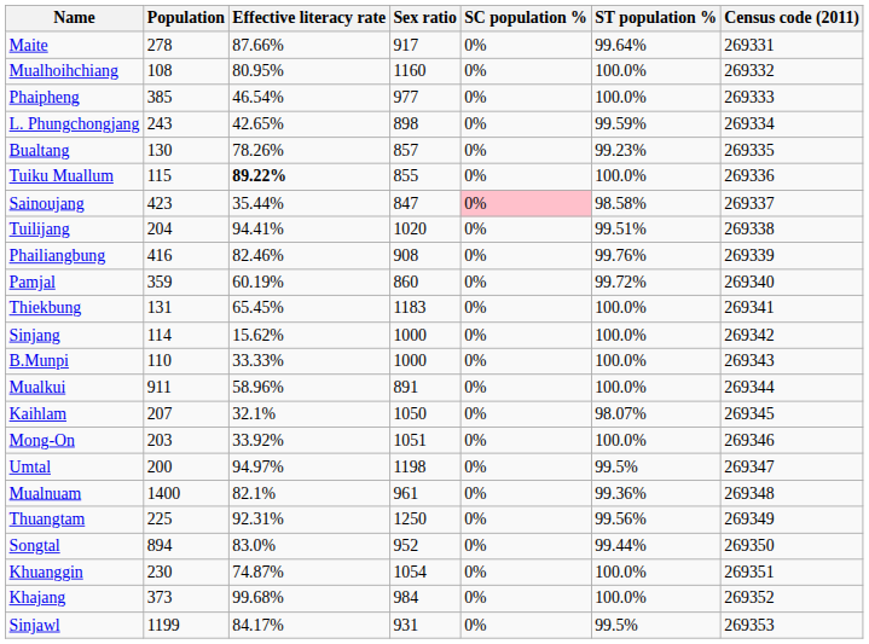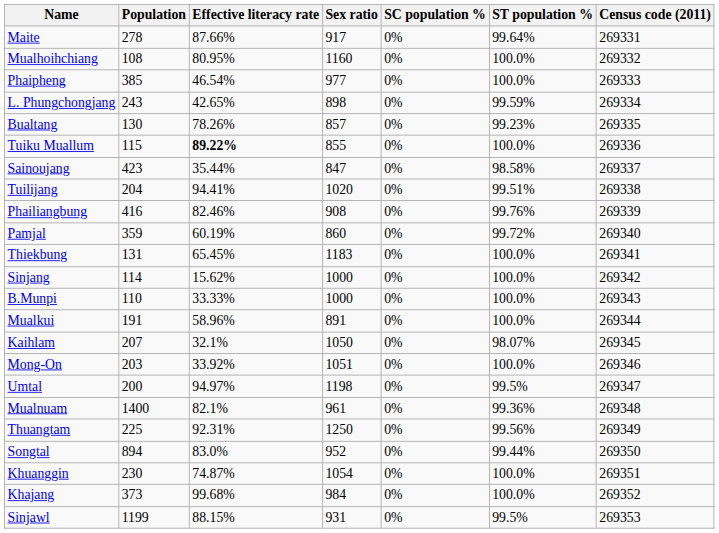Sainoujang | SC population %: pink background -> no background
Mualkui | Population: 911 -> 191
Sinjawl | Effective literacy rate: 84.17% -> 88.15%
